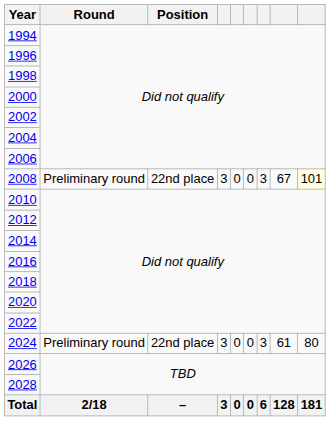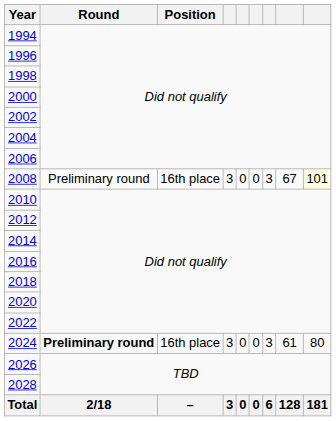2008 | Position: 22nd place -> 16th place
2024 | Round: normal -> bold
2024 | Position: 22nd place -> 16th place
